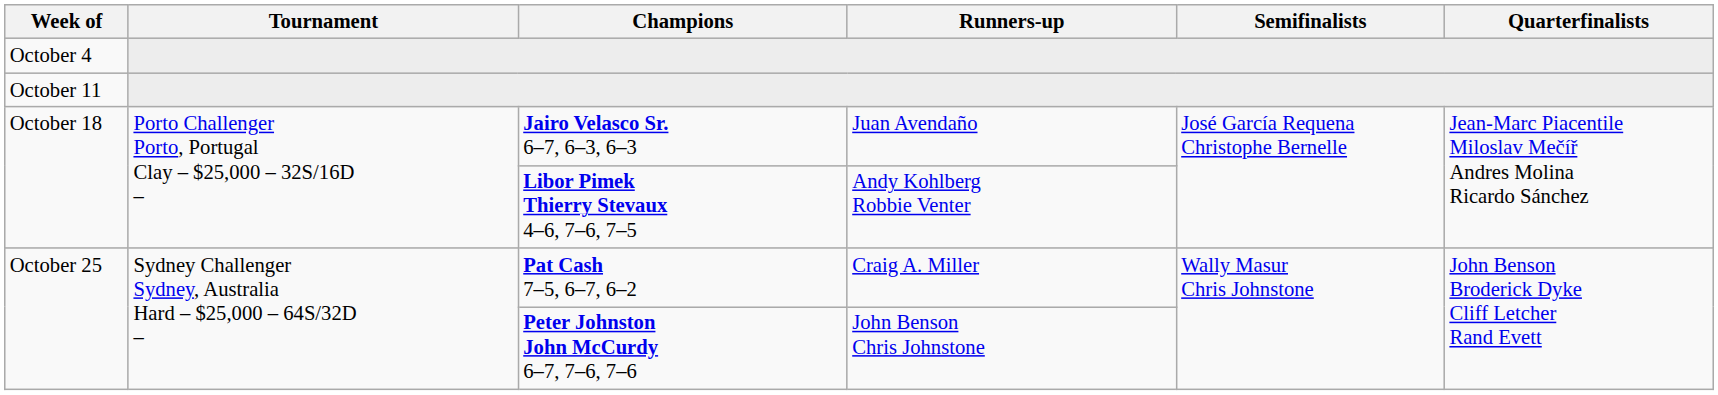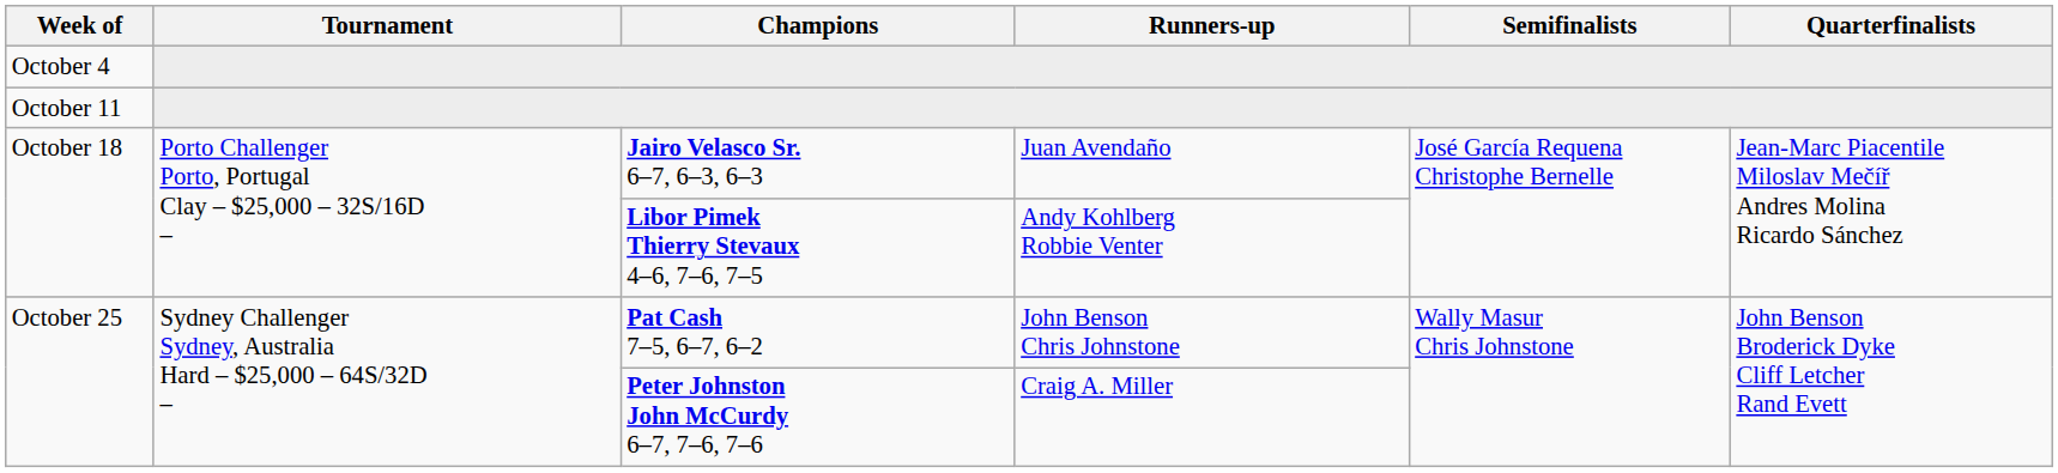Pat Cash 7–5, 6–7, 6–2 | Runners-up: Craig A. Miller -> John Benson Chris Johnstone
Peter Johnston John McCurdy 6–7, 7–6, 7–6 | Runners-up: John Benson Chris Johnstone -> Craig A. Miller
